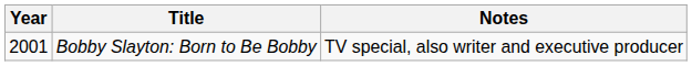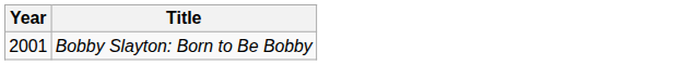- column: Notes | TV special, also writer and executive producer
